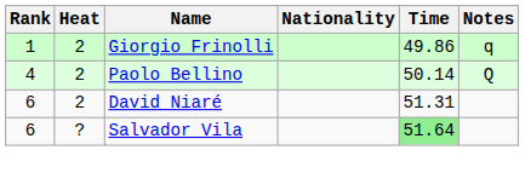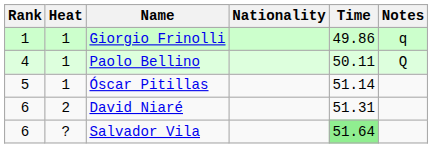Giorgio Frinolli | Heat: 2 -> 1
Paolo Bellino | Heat: 2 -> 1
Paolo Bellino | Time: 50.14 -> 50.11
+ row: 5 | 1 | Óscar Pitillas | 51.14
